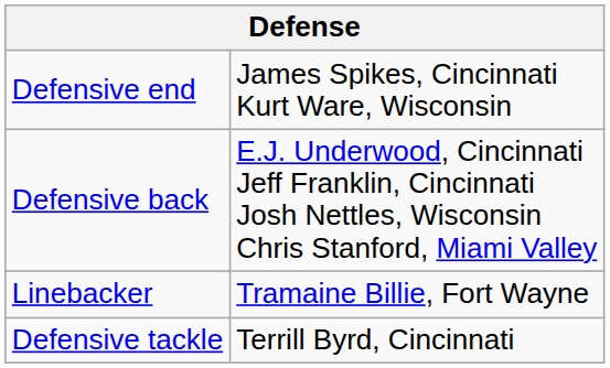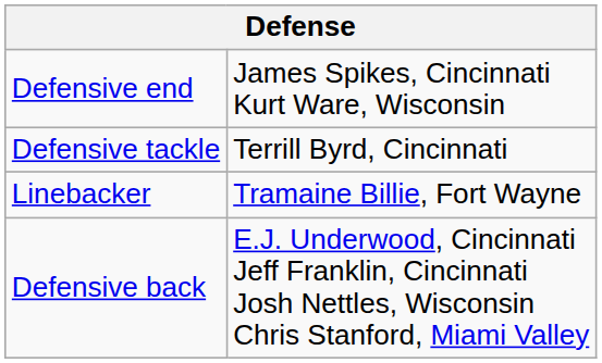rows swapped: Defensive tackle <-> Defensive back
